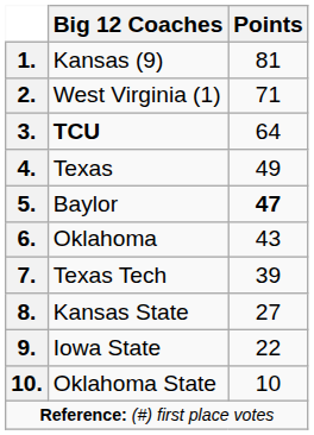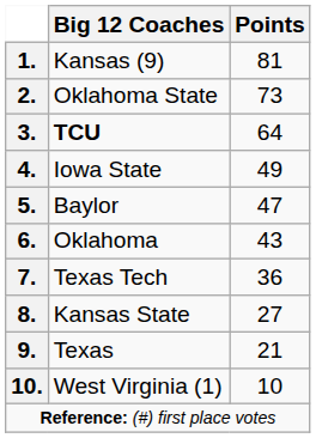2. | Big 12 Coaches: West Virginia (1) -> Oklahoma State
2. | Points: 71 -> 73
4. | Big 12 Coaches: Texas -> Iowa State
5. | Points: bold -> normal
7. | Points: 39 -> 36
9. | Big 12 Coaches: Iowa State -> Texas
9. | Points: 22 -> 21
10. | Big 12 Coaches: Oklahoma State -> West Virginia (1)
